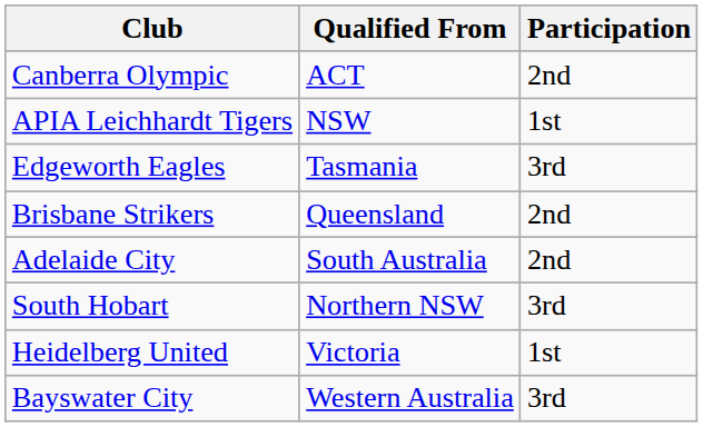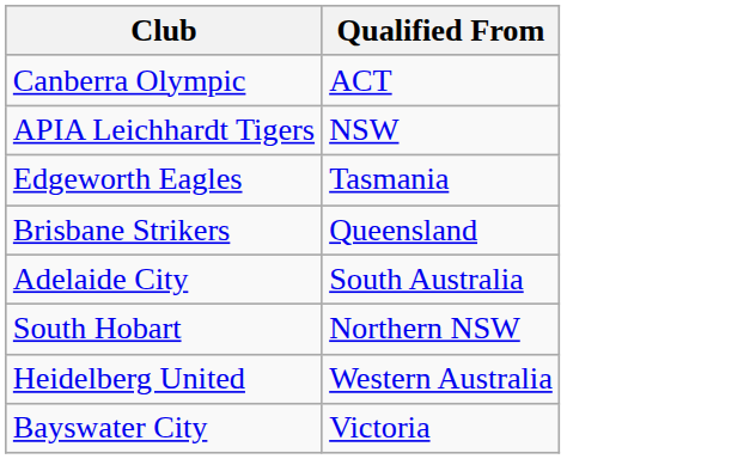- column: Participation | 2nd | 1st | 3rd | 2nd | 2nd | 3rd | 1st | 3rd
Heidelberg United | Qualified From: Victoria -> Western Australia
Bayswater City | Qualified From: Western Australia -> Victoria
